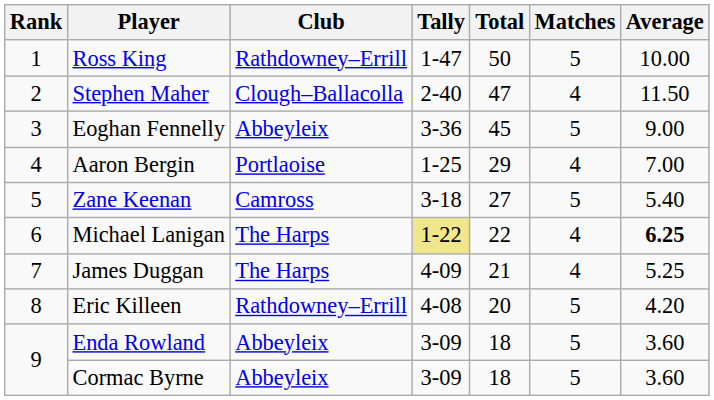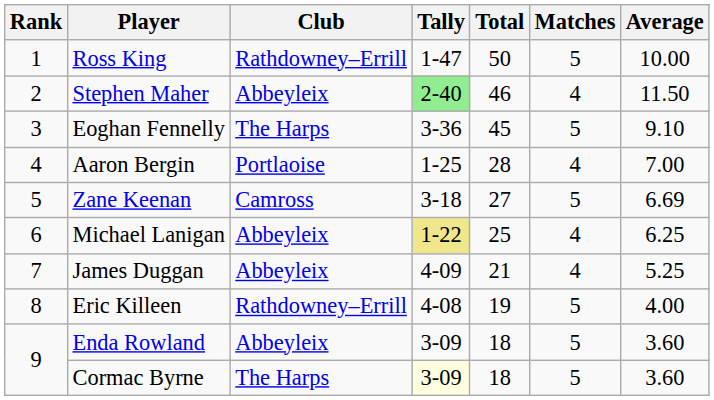Stephen Maher | Club: Clough–Ballacolla -> Abbeyleix
Stephen Maher | Tally: no background -> lightgreen background
Stephen Maher | Total: 47 -> 46
Eoghan Fennelly | Club: Abbeyleix -> The Harps
Eoghan Fennelly | Average: 9.00 -> 9.10
Aaron Bergin | Total: 29 -> 28
Zane Keenan | Average: 5.40 -> 6.69
Michael Lanigan | Club: The Harps -> Abbeyleix
Michael Lanigan | Total: 22 -> 25
Michael Lanigan | Average: bold -> normal
James Duggan | Club: The Harps -> Abbeyleix
Eric Killeen | Total: 20 -> 19
Eric Killeen | Average: 4.20 -> 4.00
Cormac Byrne | Club: Abbeyleix -> The Harps
Cormac Byrne | Tally: no background -> lightyellow background
